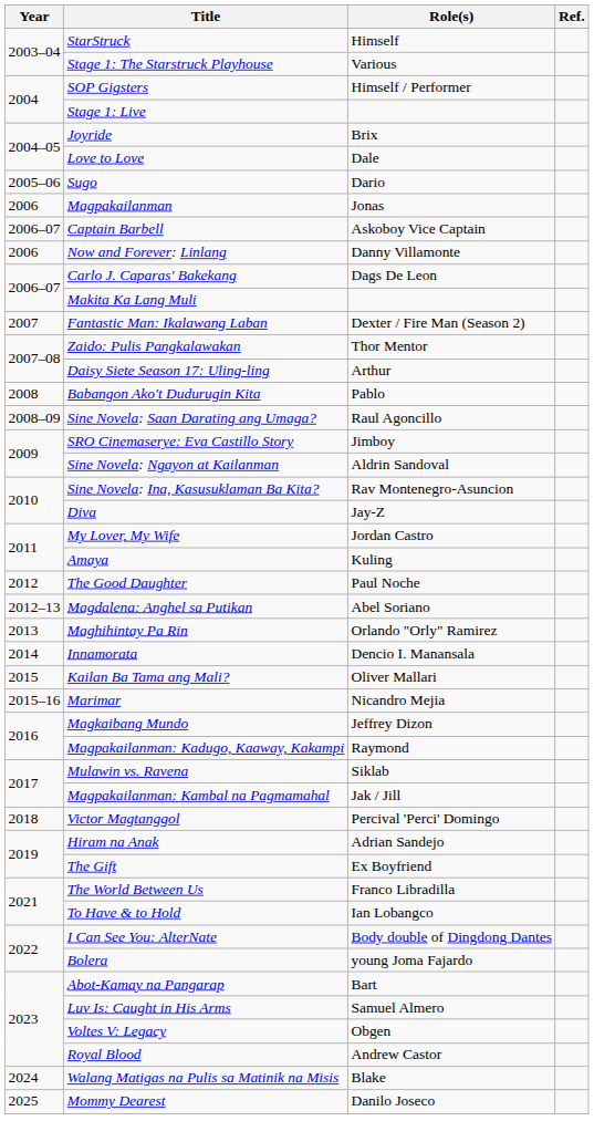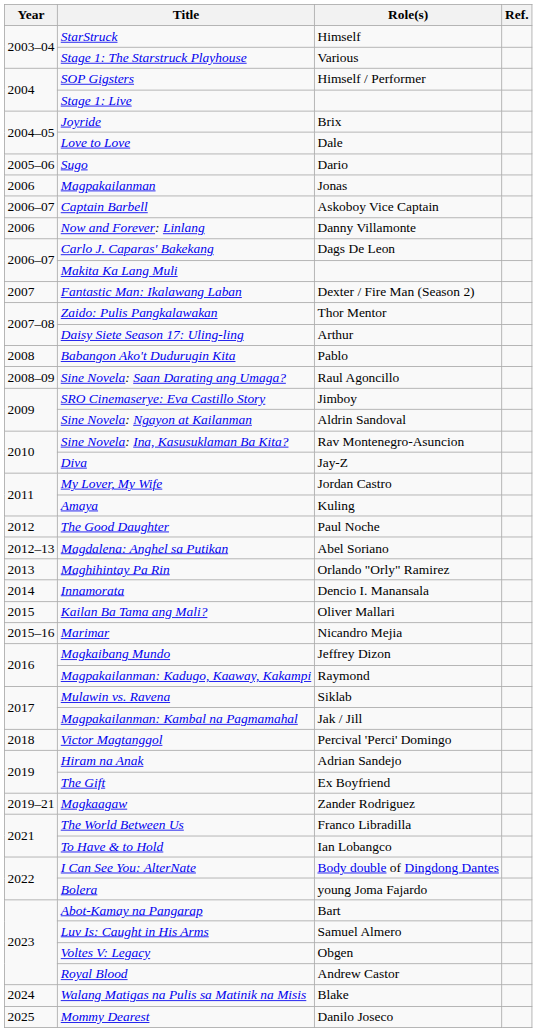+ row: 2019–21 | Magkaagaw | Zander Rodriguez
